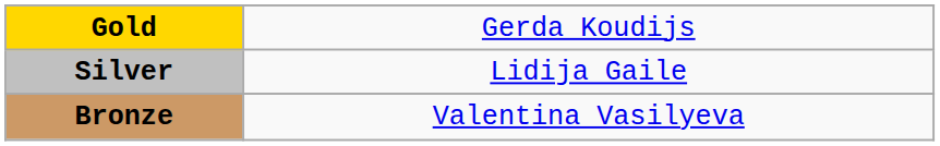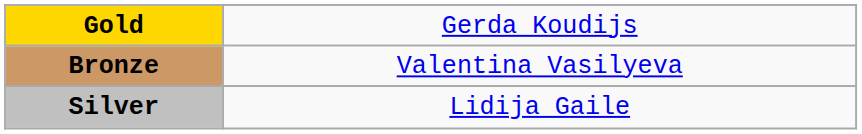rows swapped: Silver <-> Bronze
